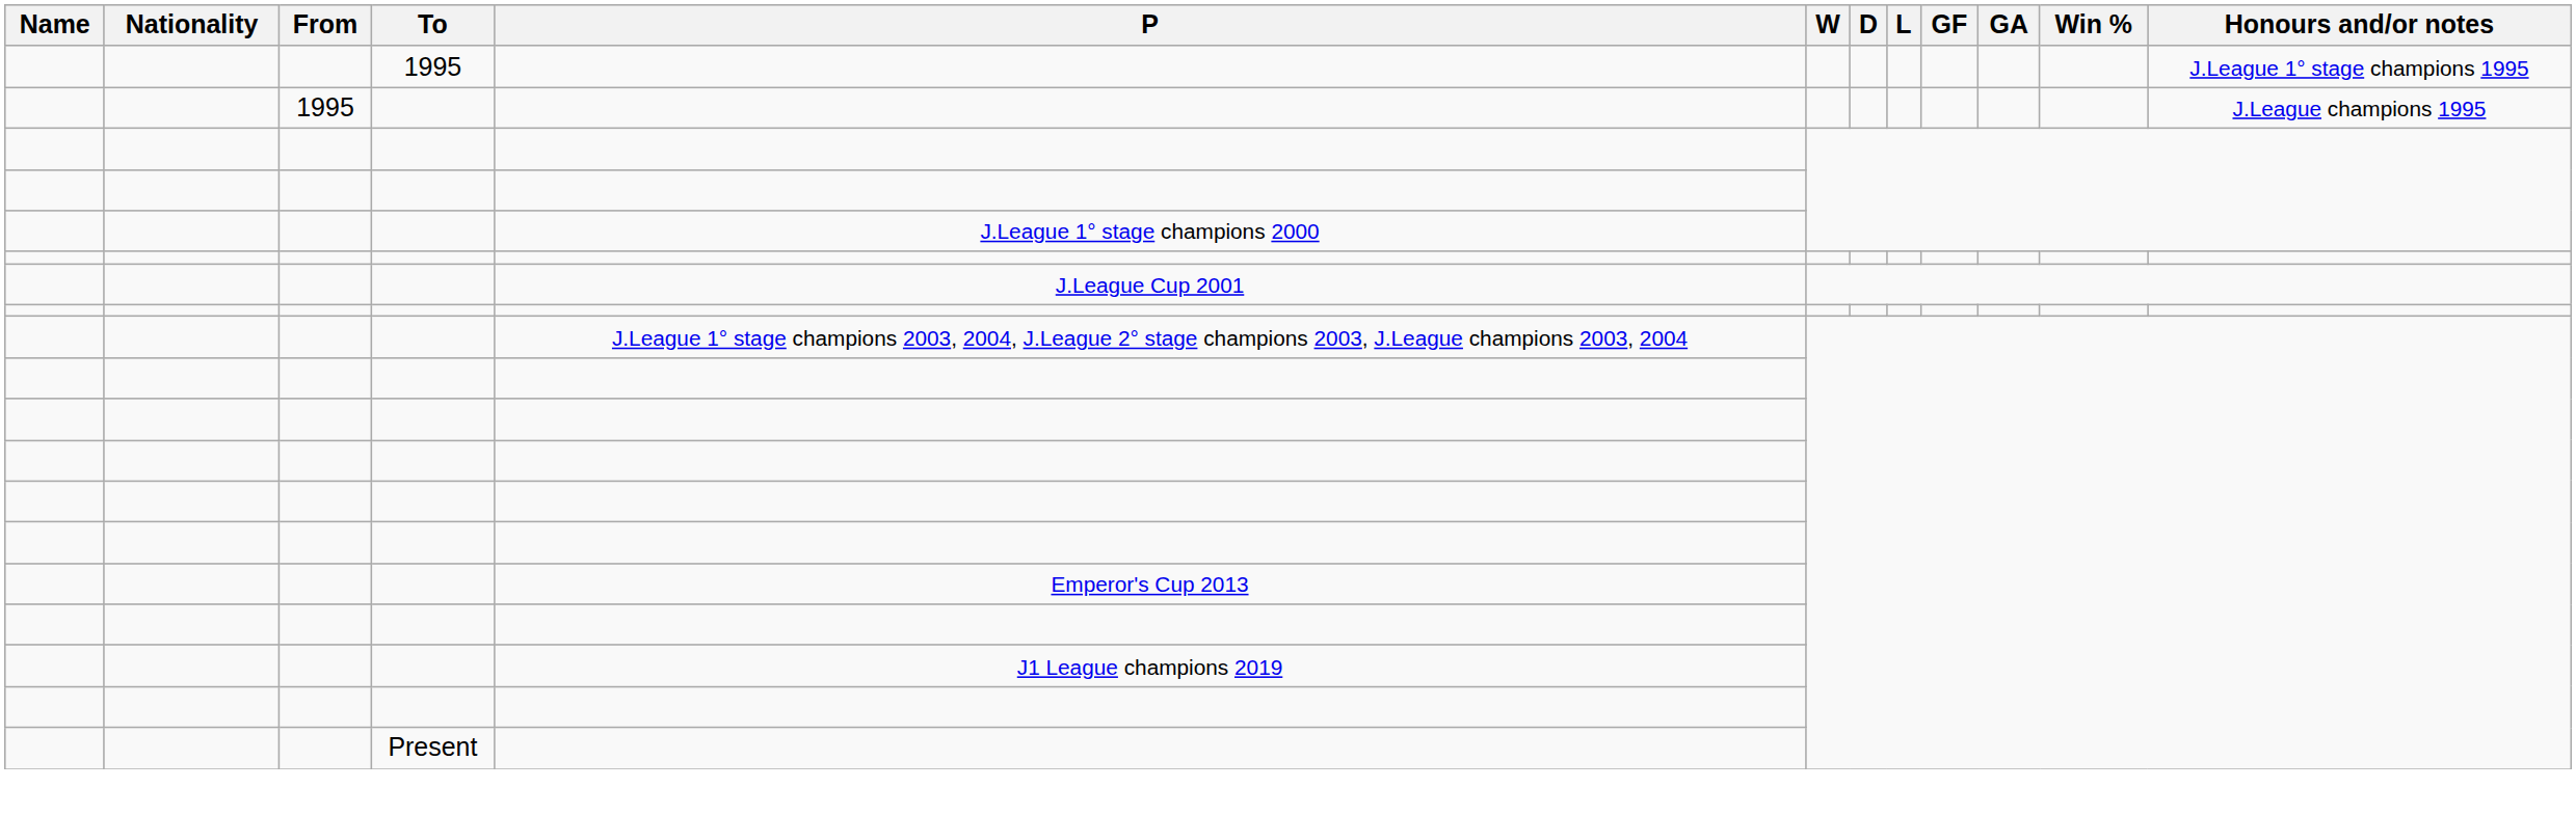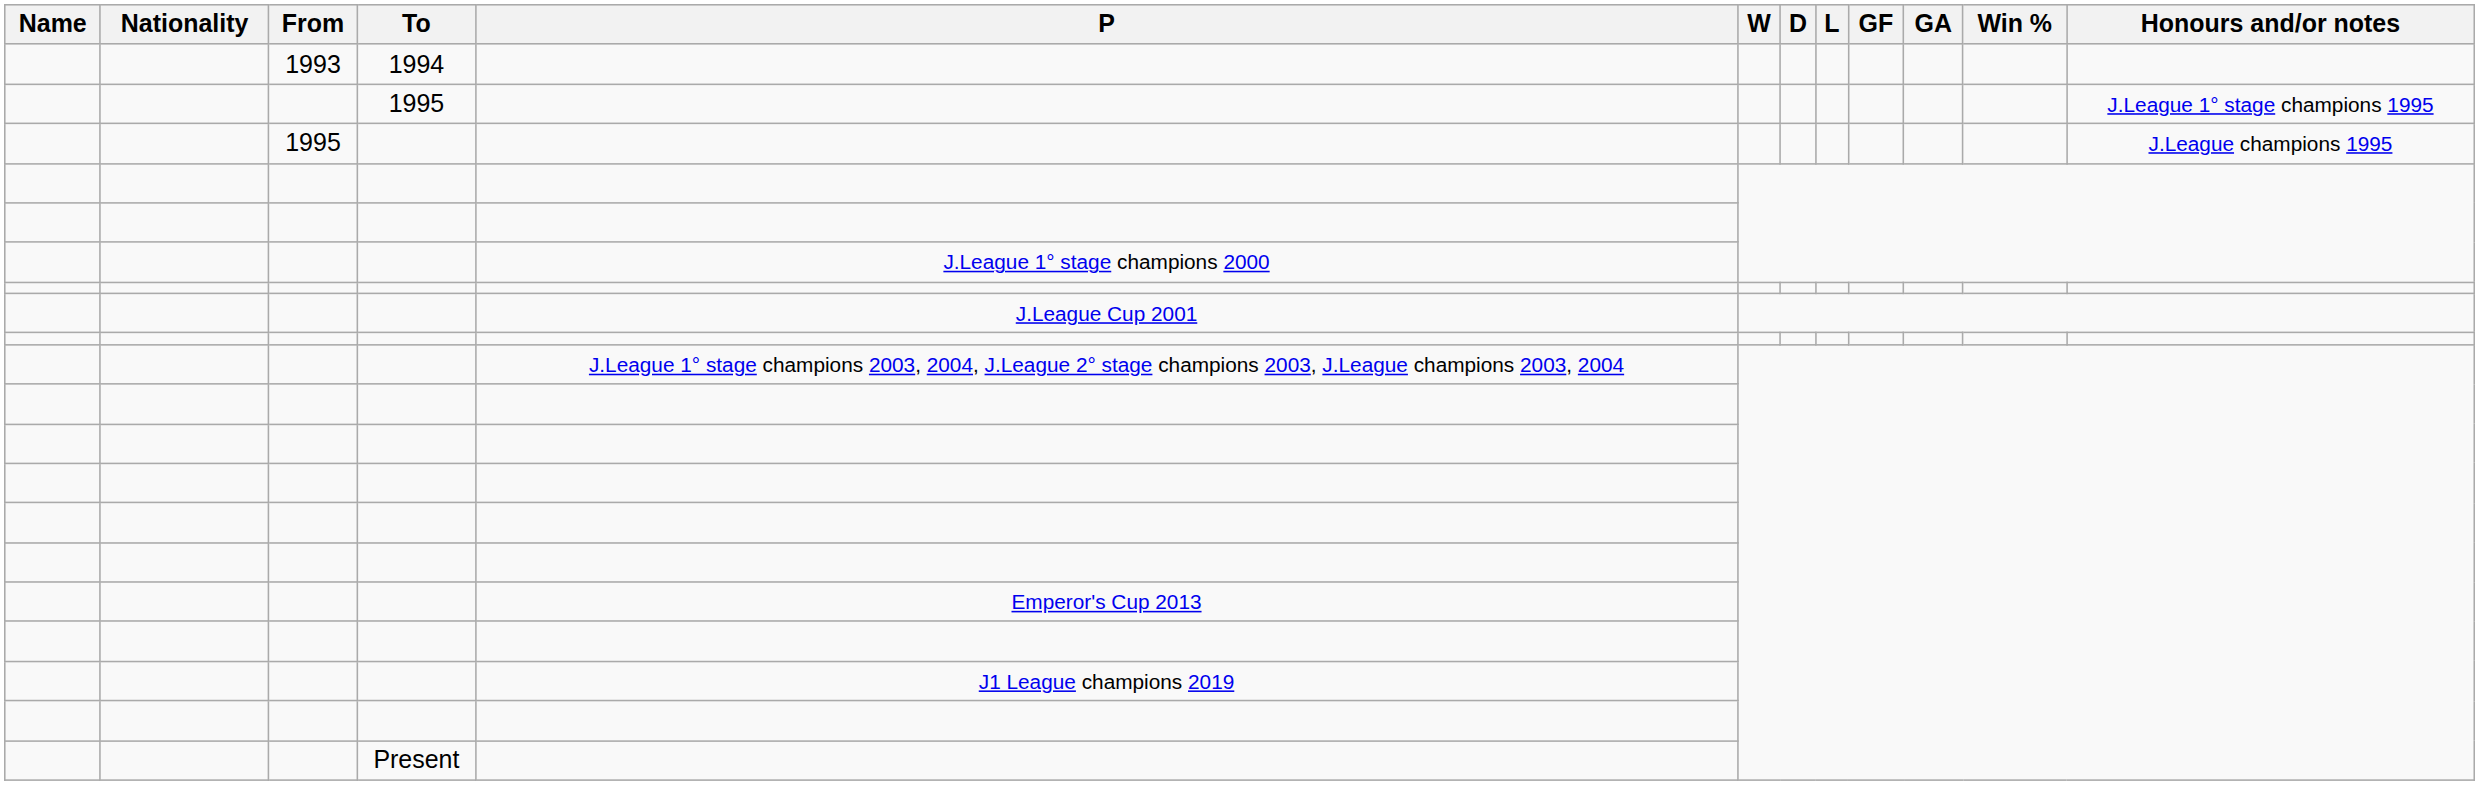+ row: 1993 | 1994
